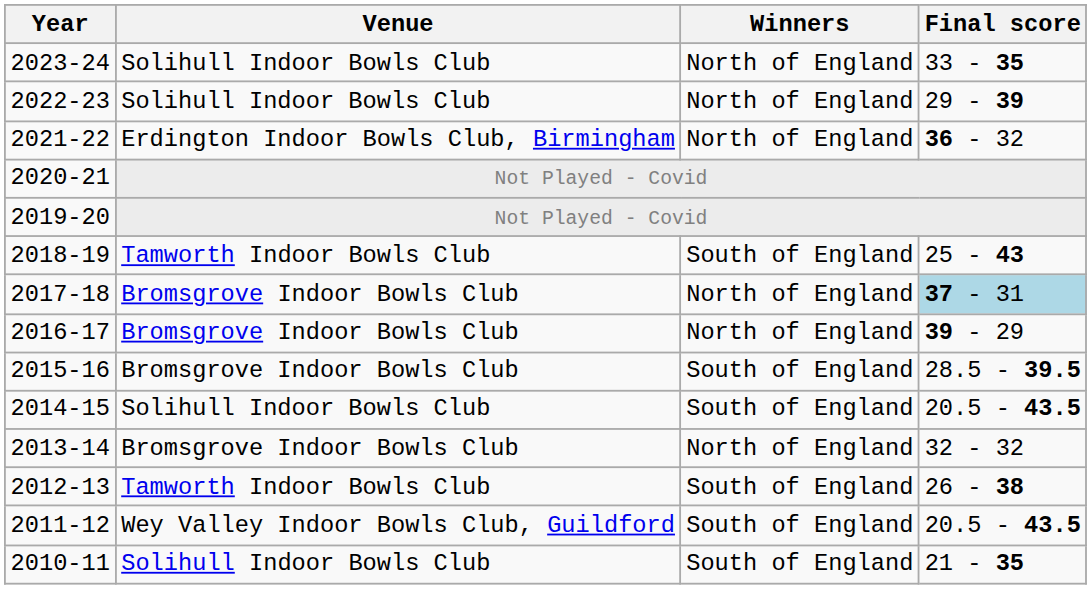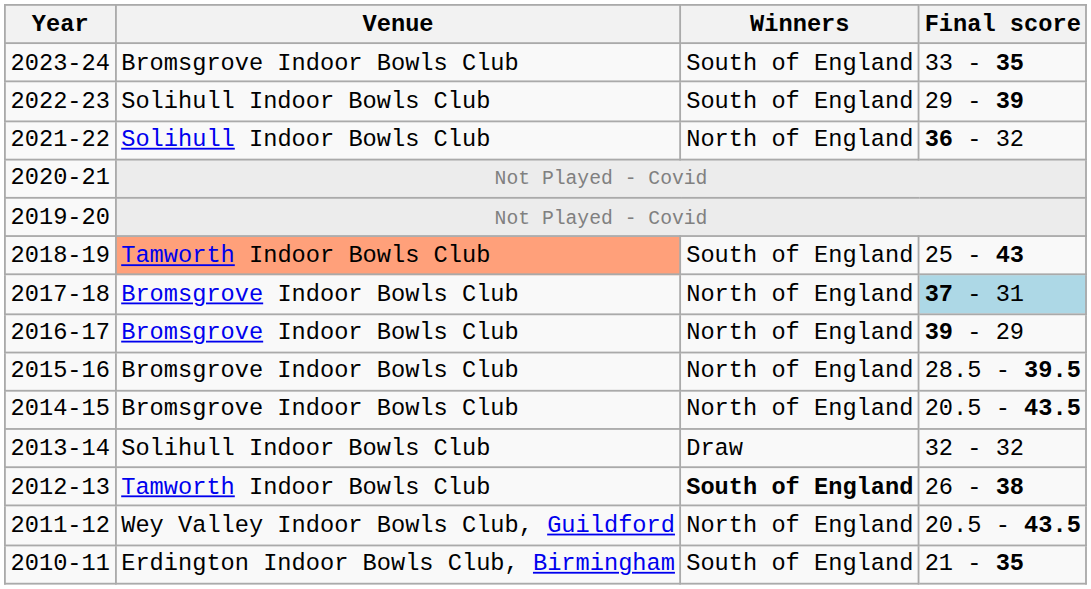2023-24 | Venue: Solihull Indoor Bowls Club -> Bromsgrove Indoor Bowls Club
2023-24 | Winners: North of England -> South of England
2022-23 | Winners: North of England -> South of England
2021-22 | Venue: Erdington Indoor Bowls Club, Birmingham -> Solihull Indoor Bowls Club
2018-19 | Venue: no background -> lightsalmon background
2015-16 | Winners: South of England -> North of England
2014-15 | Venue: Solihull Indoor Bowls Club -> Bromsgrove Indoor Bowls Club
2014-15 | Winners: South of England -> North of England
2013-14 | Venue: Bromsgrove Indoor Bowls Club -> Solihull Indoor Bowls Club
2013-14 | Winners: North of England -> Draw
2012-13 | Winners: normal -> bold
2011-12 | Winners: South of England -> North of England
2010-11 | Venue: Solihull Indoor Bowls Club -> Erdington Indoor Bowls Club, Birmingham
